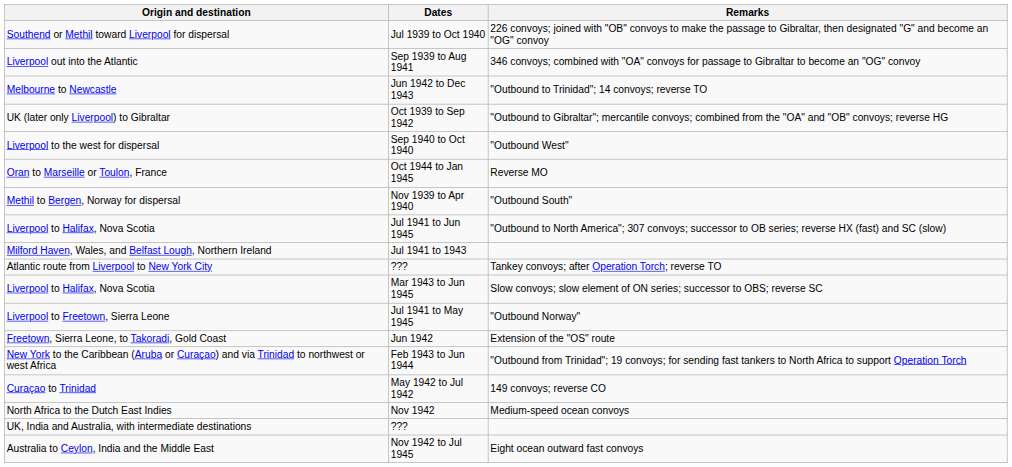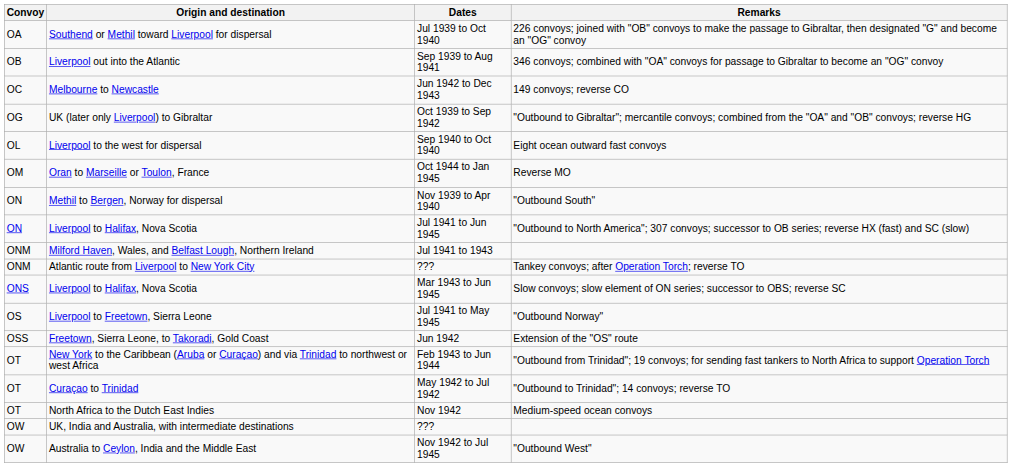+ column: Convoy | OA | OB | OC | OG | OL | OM | ON | ON | ONM | ONM | ONS | OS | OSS | OT | OT | OT | OW | OW
Melbourne to Newcastle | Remarks: "Outbound to Trinidad"; 14 convoys; reverse TO -> 149 convoys; reverse CO
Liverpool to the west for dispersal | Remarks: "Outbound West" -> Eight ocean outward fast convoys
Curaçao to Trinidad | Remarks: 149 convoys; reverse CO -> "Outbound to Trinidad"; 14 convoys; reverse TO
Australia to Ceylon, India and the Middle East | Remarks: Eight ocean outward fast convoys -> "Outbound West"
